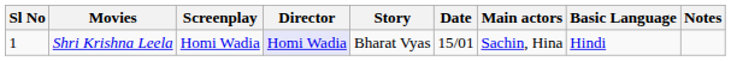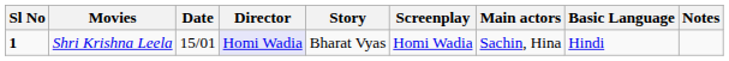columns swapped: Date <-> Screenplay
Shri Krishna Leela | Sl No: normal -> bold
